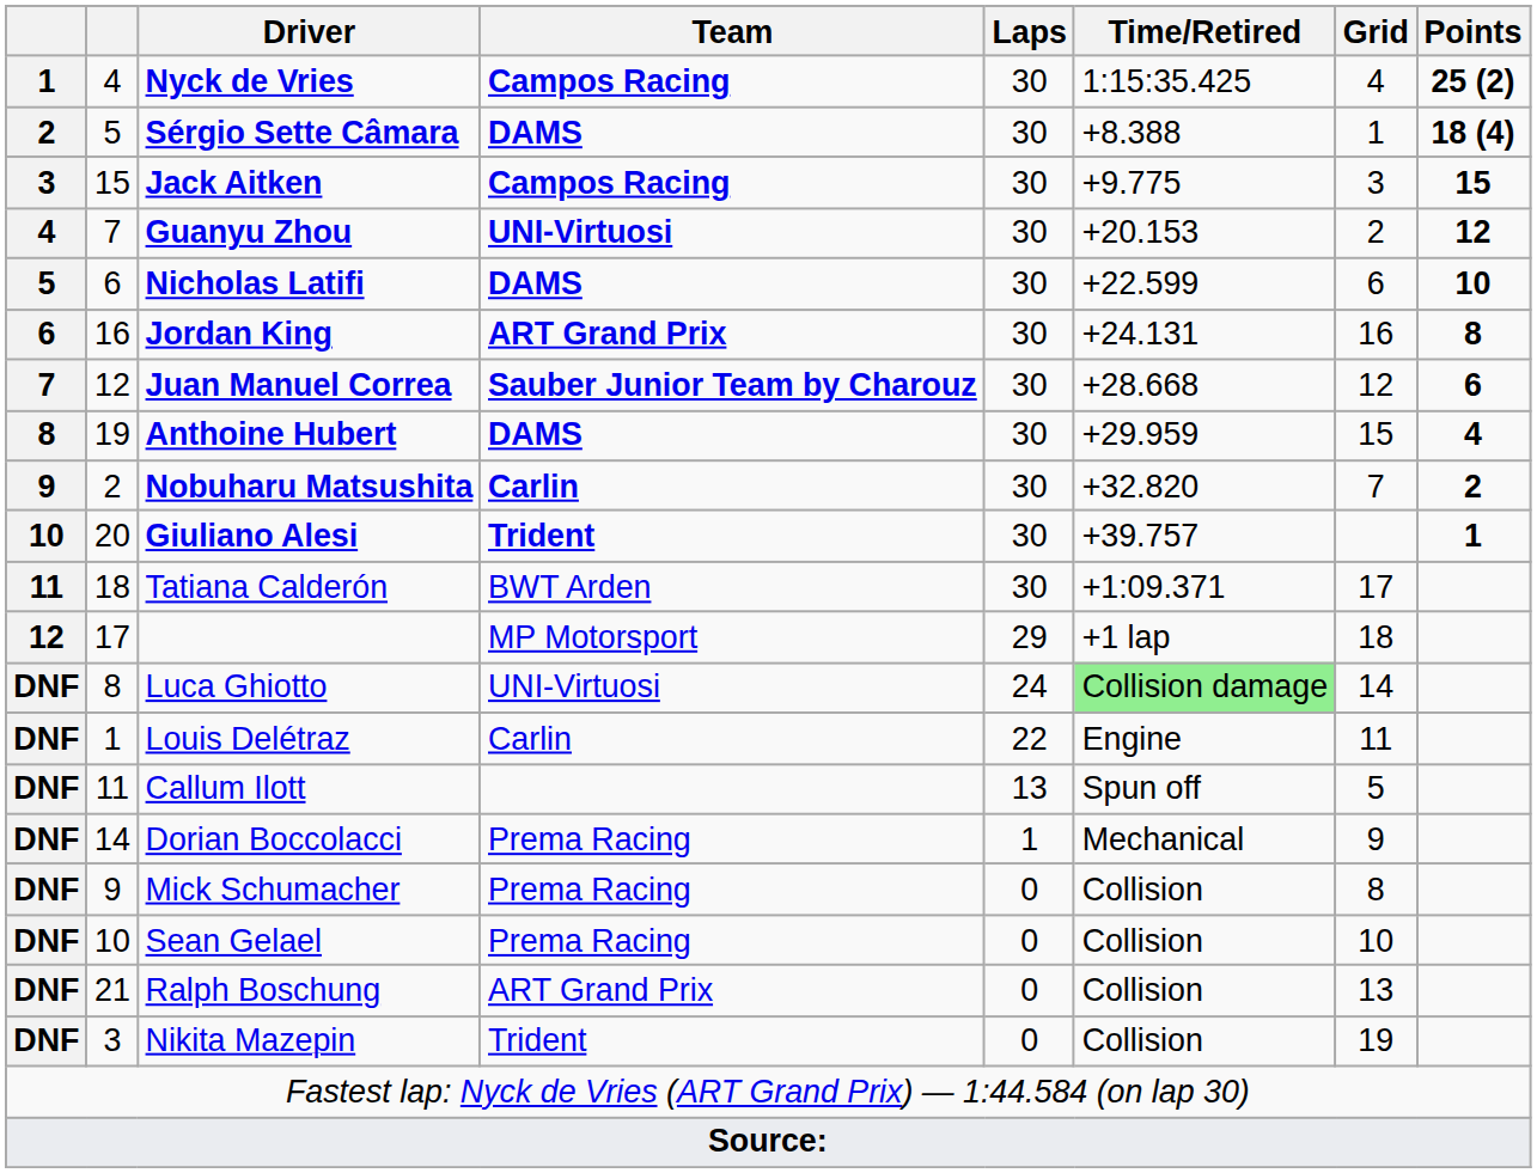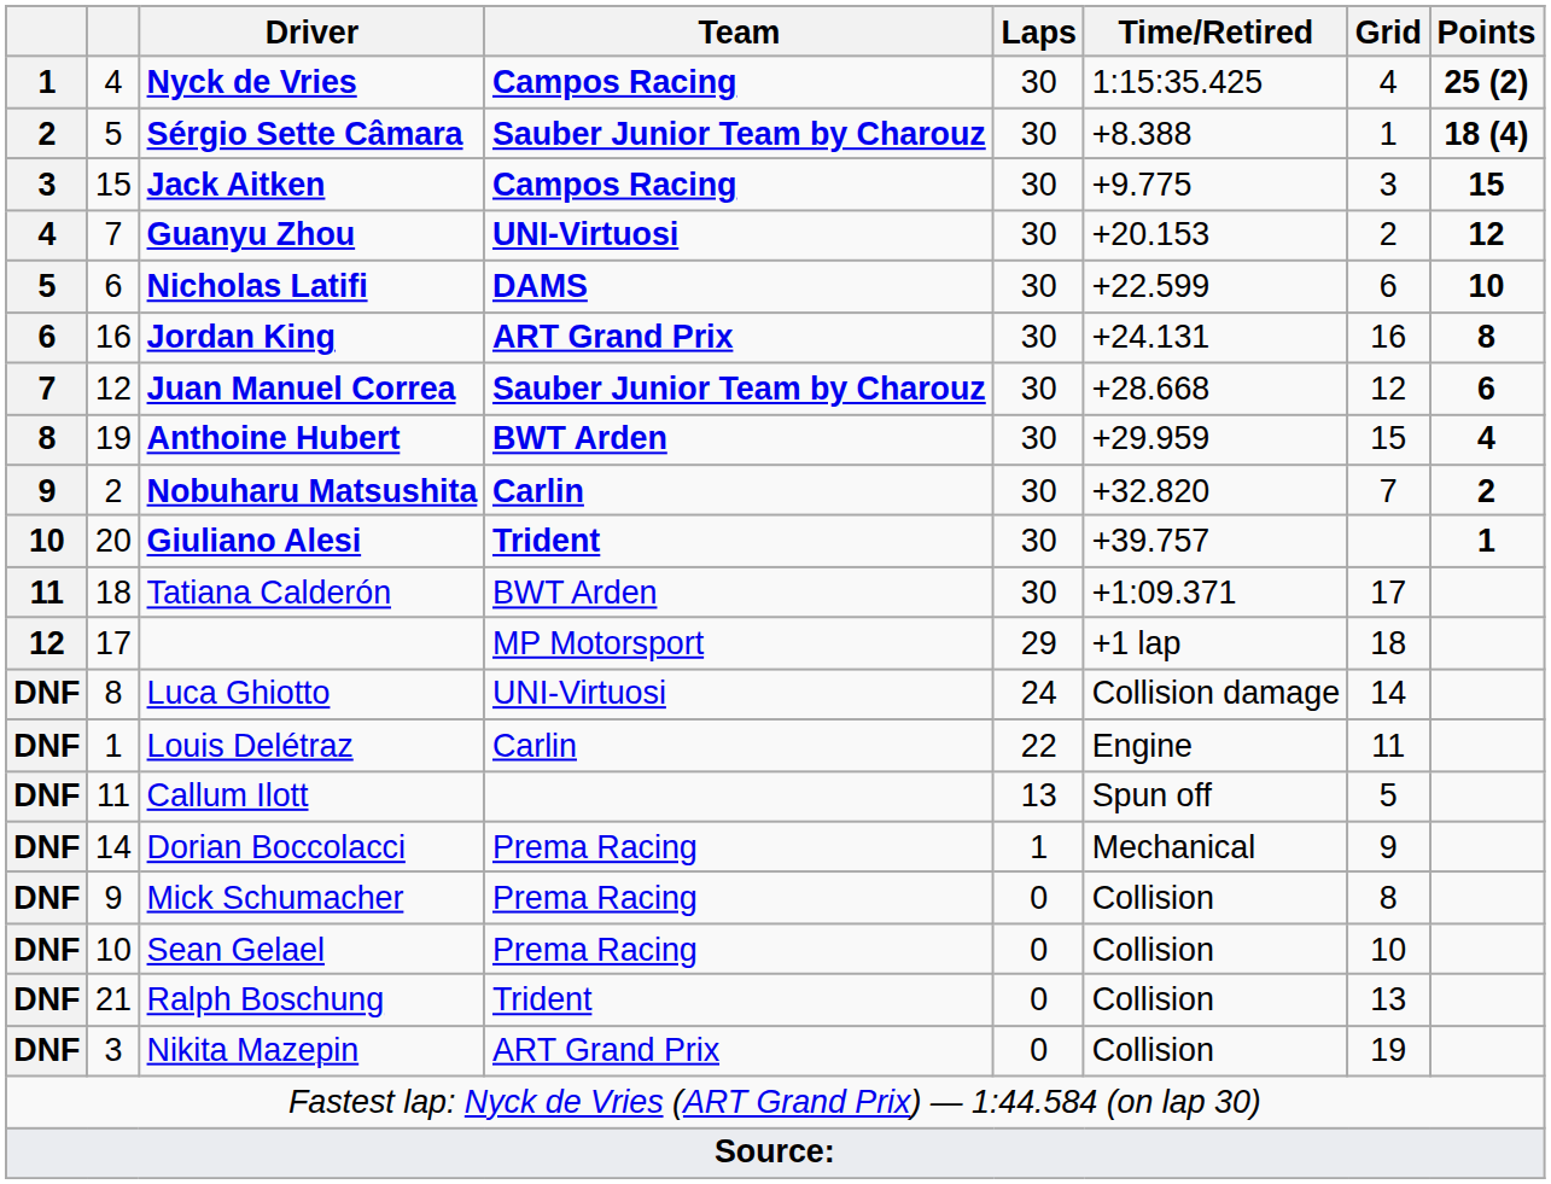Sérgio Sette Câmara | Team: DAMS -> Sauber Junior Team by Charouz
Anthoine Hubert | Team: DAMS -> BWT Arden
Luca Ghiotto | Time/Retired: lightgreen background -> no background
Ralph Boschung | Team: ART Grand Prix -> Trident
Nikita Mazepin | Team: Trident -> ART Grand Prix
